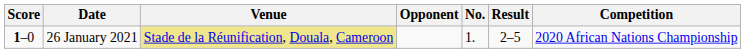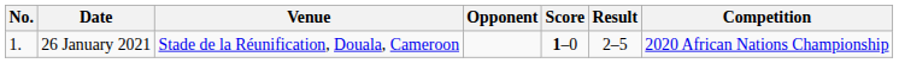columns swapped: No. <-> Score
26 January 2021 | Venue: khaki background -> no background
